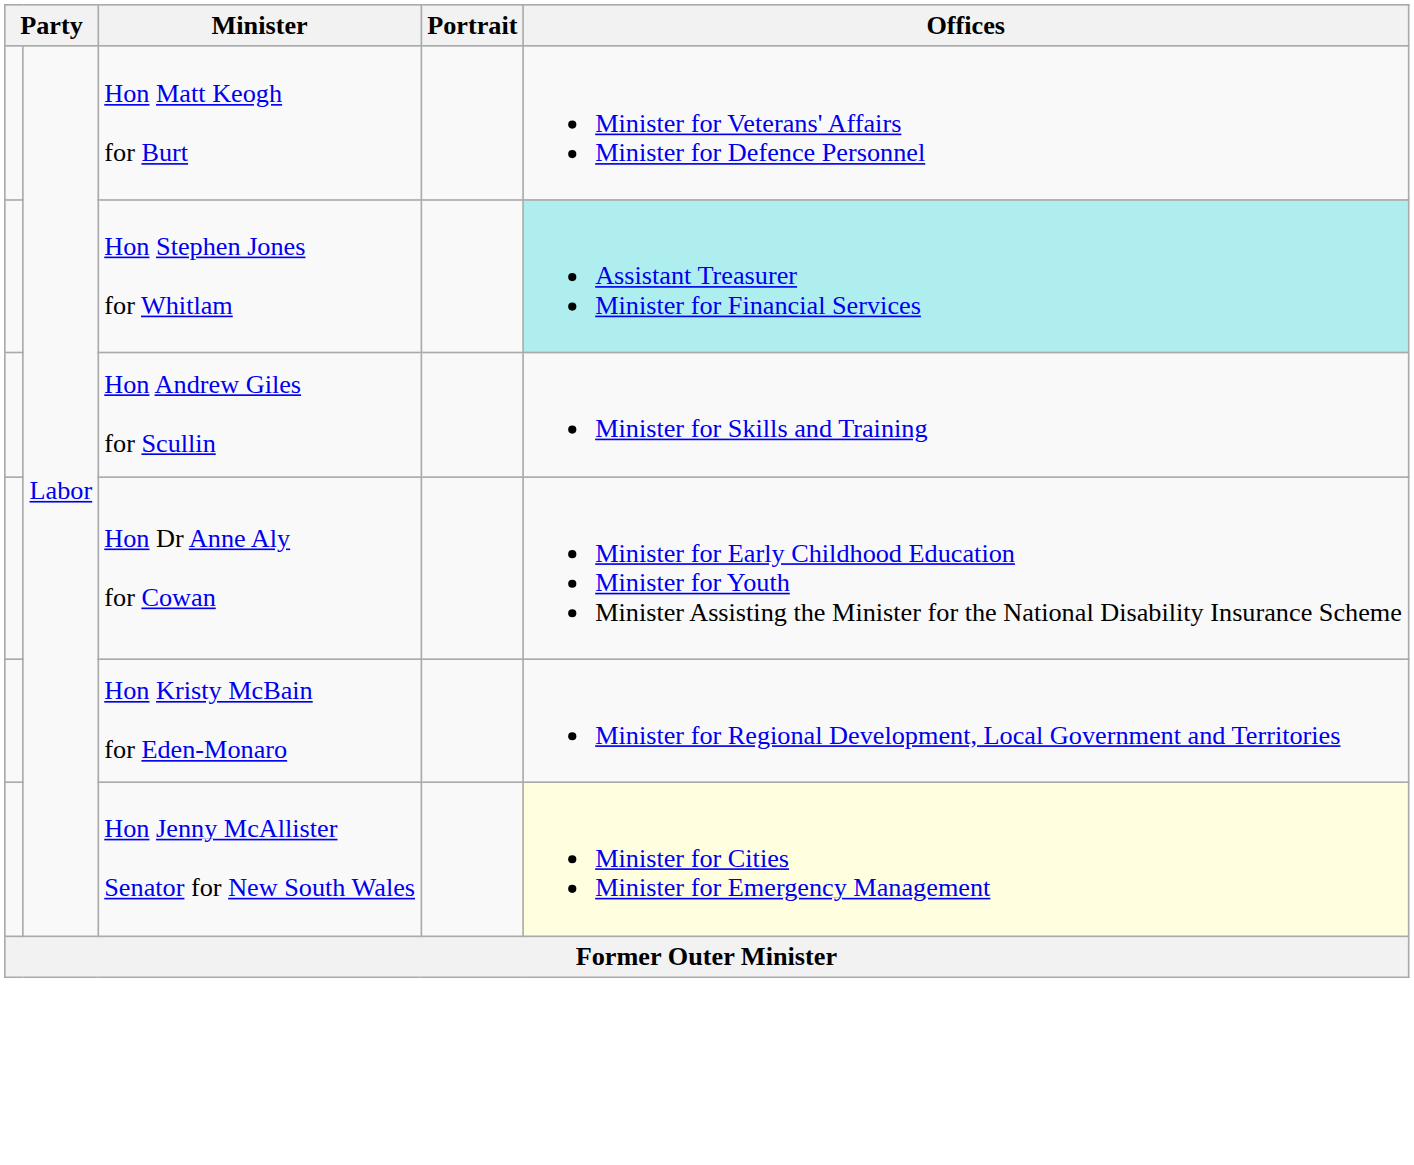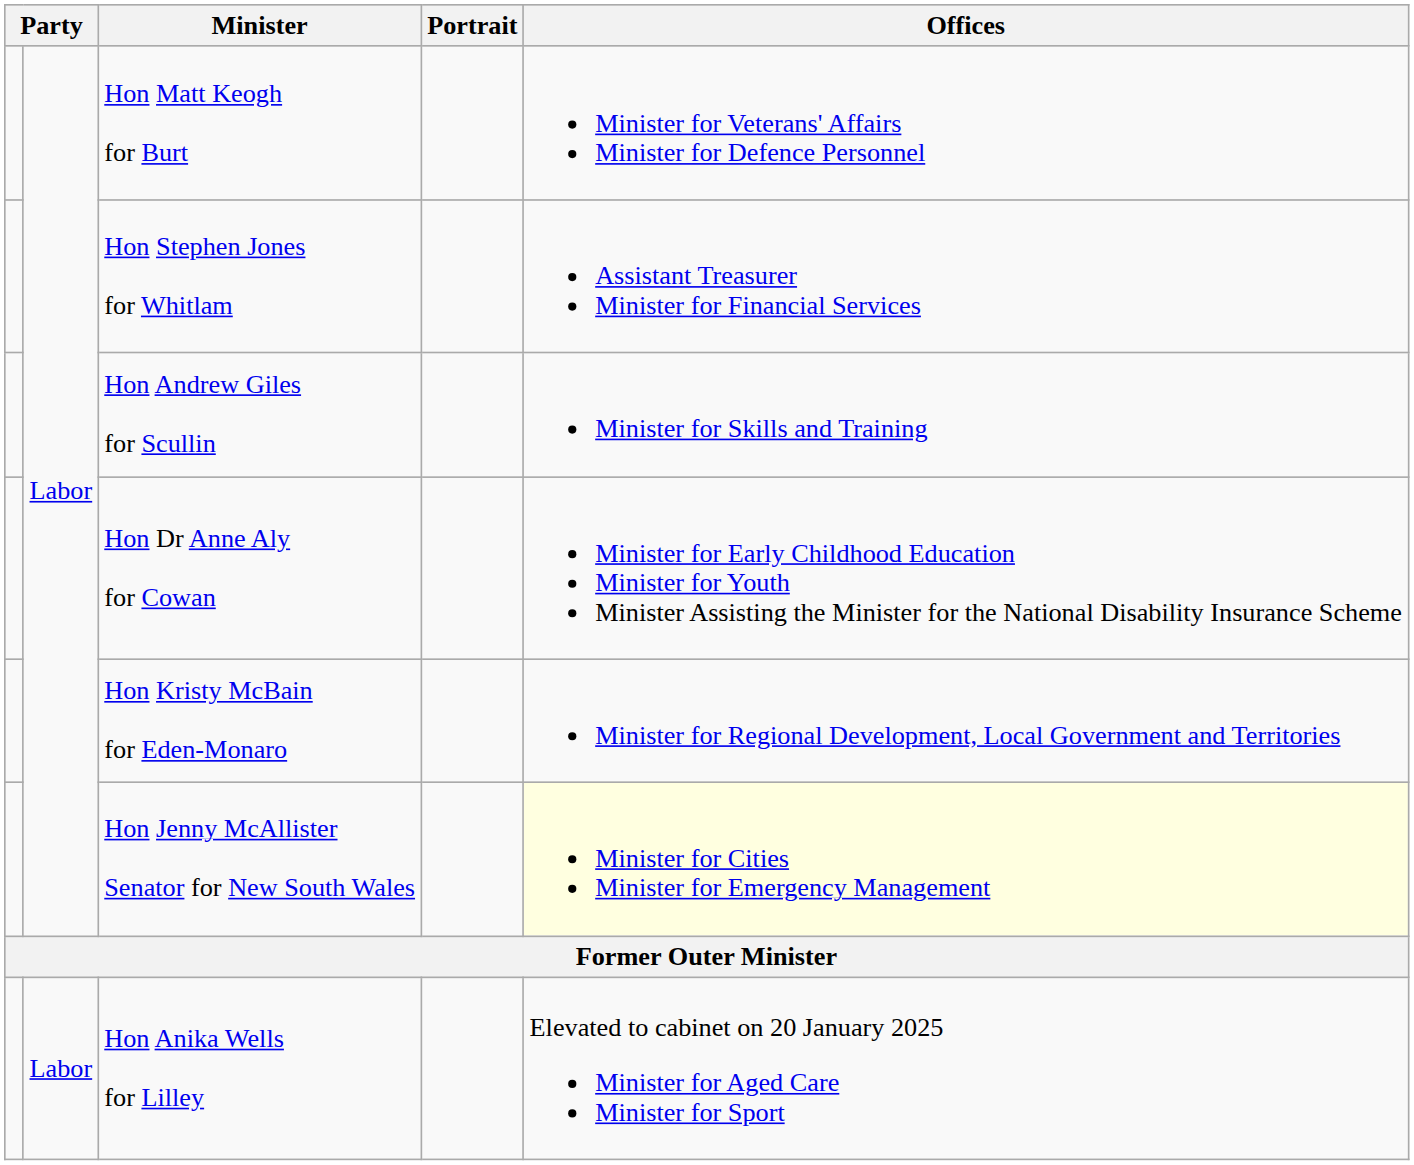Hon Stephen Jones for Whitlam | Offices: paleturquoise background -> no background
+ row: Labor | Hon Anika Wells for Lilley | Elevated to cabinet on 20 January 2025 Minister for Aged Care Minister for Sport
